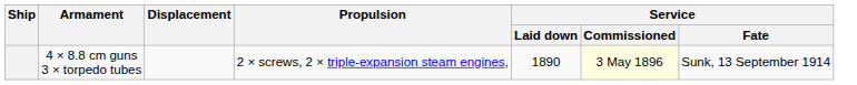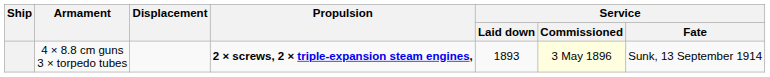4 × 8.8 cm guns 3 × torpedo tubes | Propulsion: normal -> bold
4 × 8.8 cm guns 3 × torpedo tubes | Service / Laid down: 1890 -> 1893
